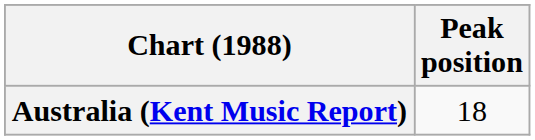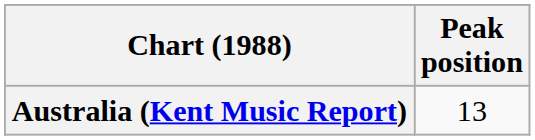Australia (Kent Music Report) | Peak position: 18 -> 13
